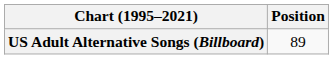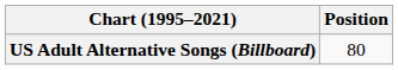US Adult Alternative Songs (Billboard) | Position: 89 -> 80
